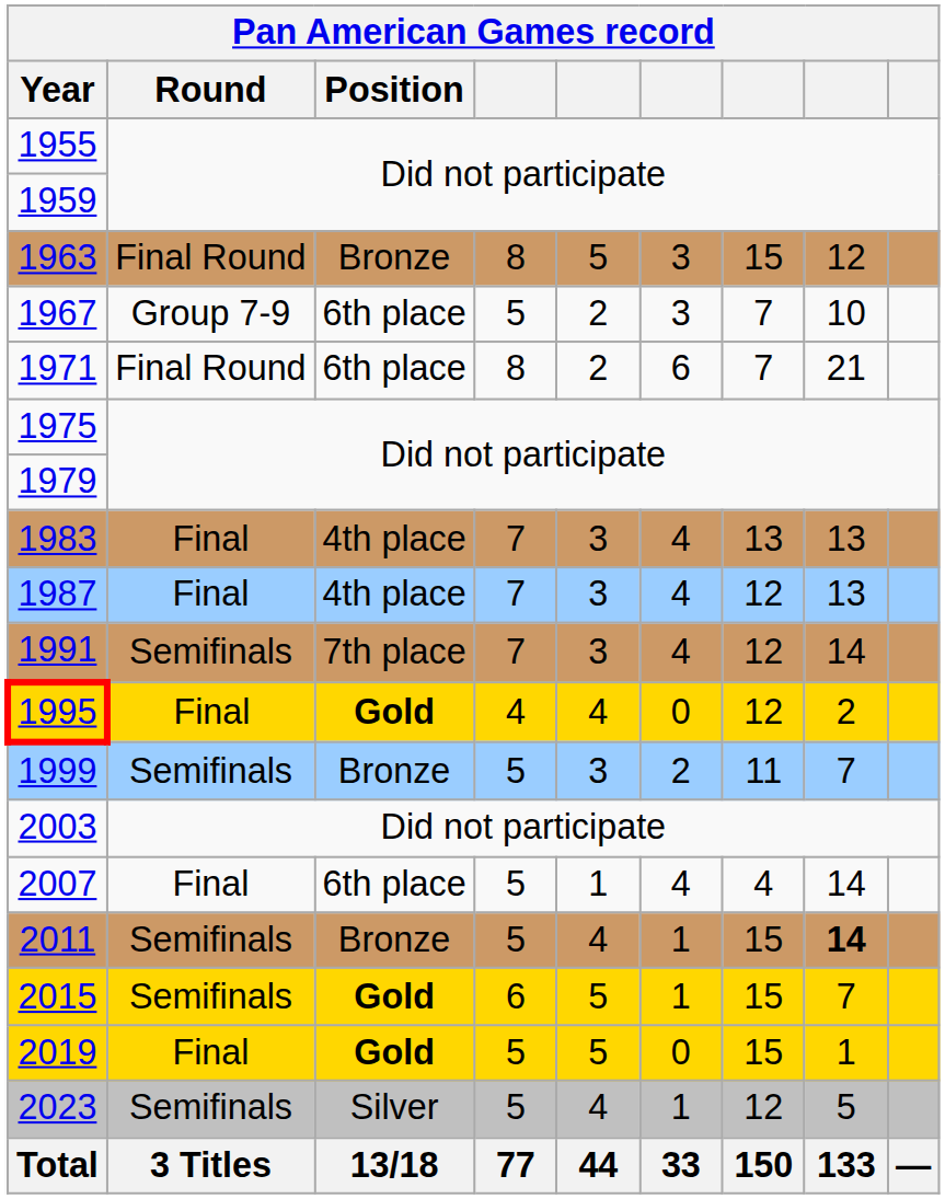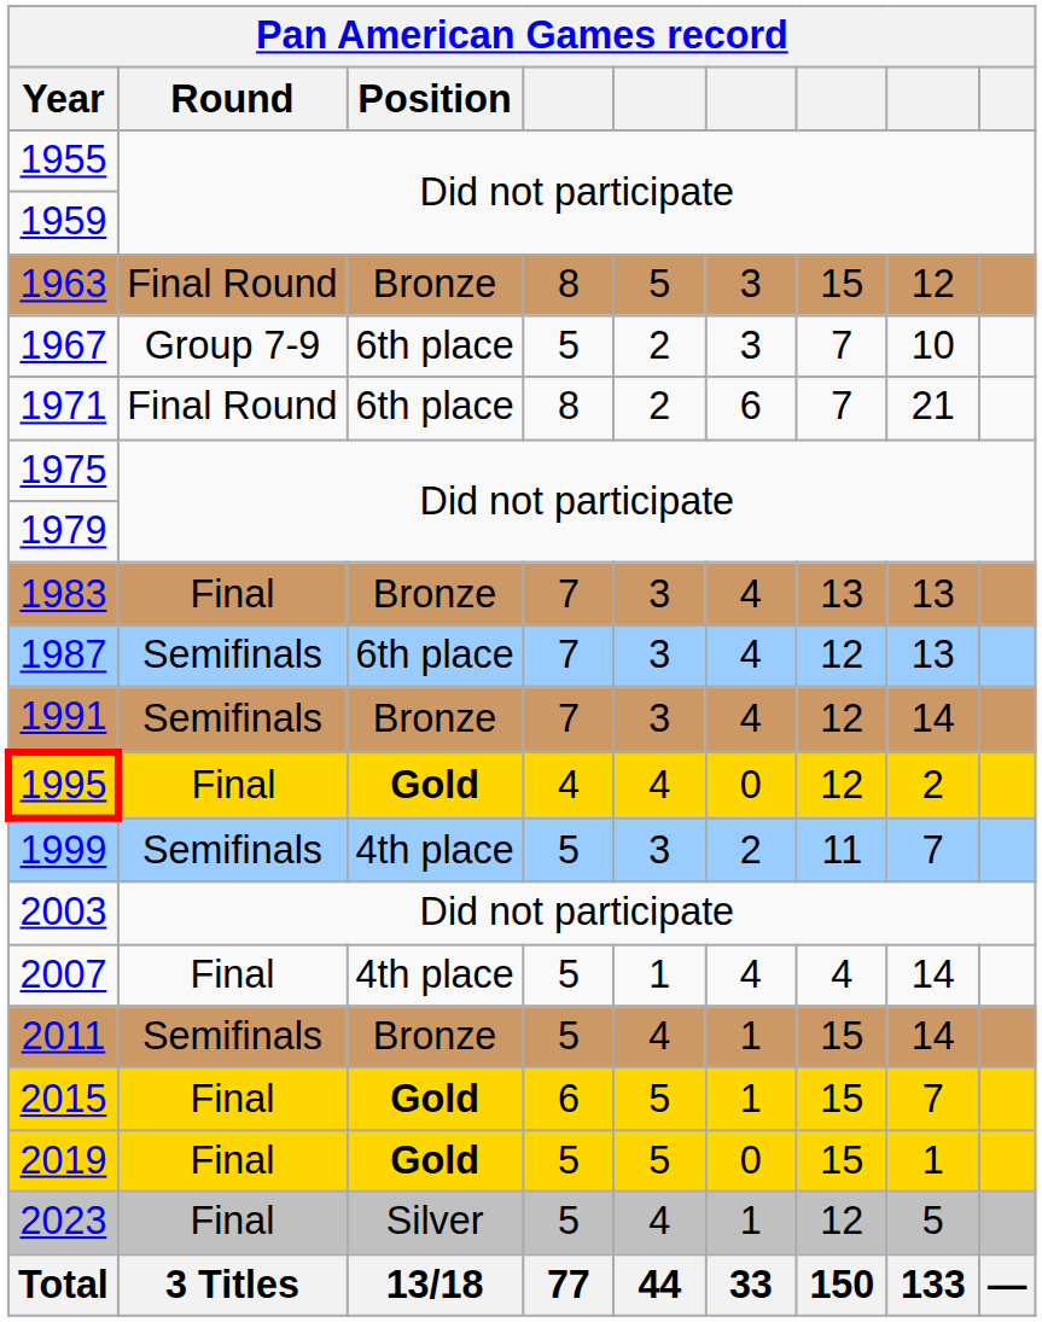1983 | Position: 4th place -> Bronze
1987 | Round: Final -> Semifinals
1987 | Position: 4th place -> 6th place
1991 | Position: 7th place -> Bronze
1999 | Position: Bronze -> 4th place
2007 | Position: 6th place -> 4th place
2011 | column 8: bold -> normal
2015 | Round: Semifinals -> Final
2023 | Round: Semifinals -> Final
